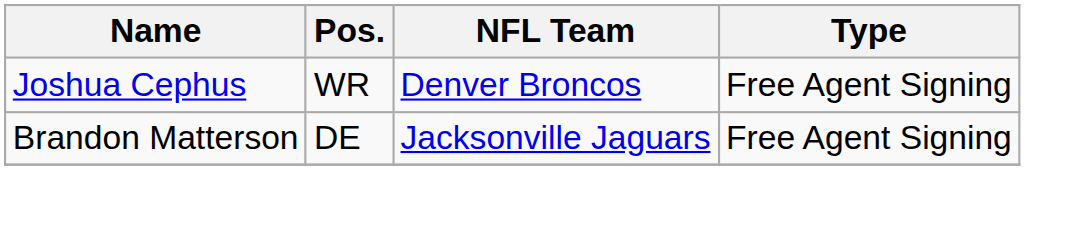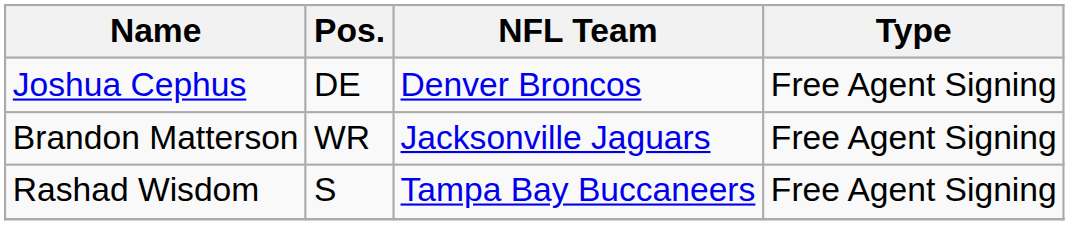Joshua Cephus | Pos.: WR -> DE
Brandon Matterson | Pos.: DE -> WR
+ row: Rashad Wisdom | S | Tampa Bay Buccaneers | Free Agent Signing
